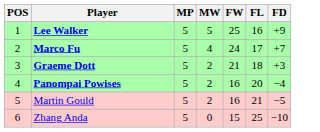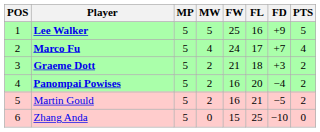+ column: PTS | 5 | 4 | 2 | 2 | 2 | 0
